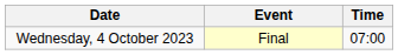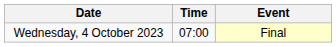columns swapped: Time <-> Event
